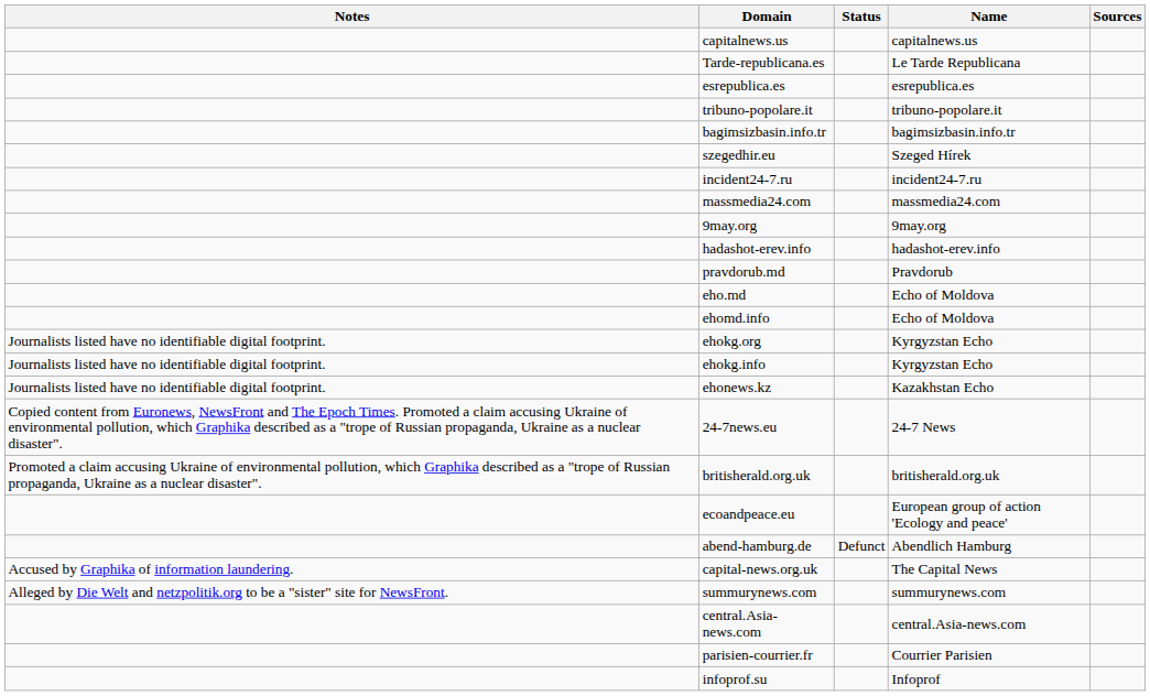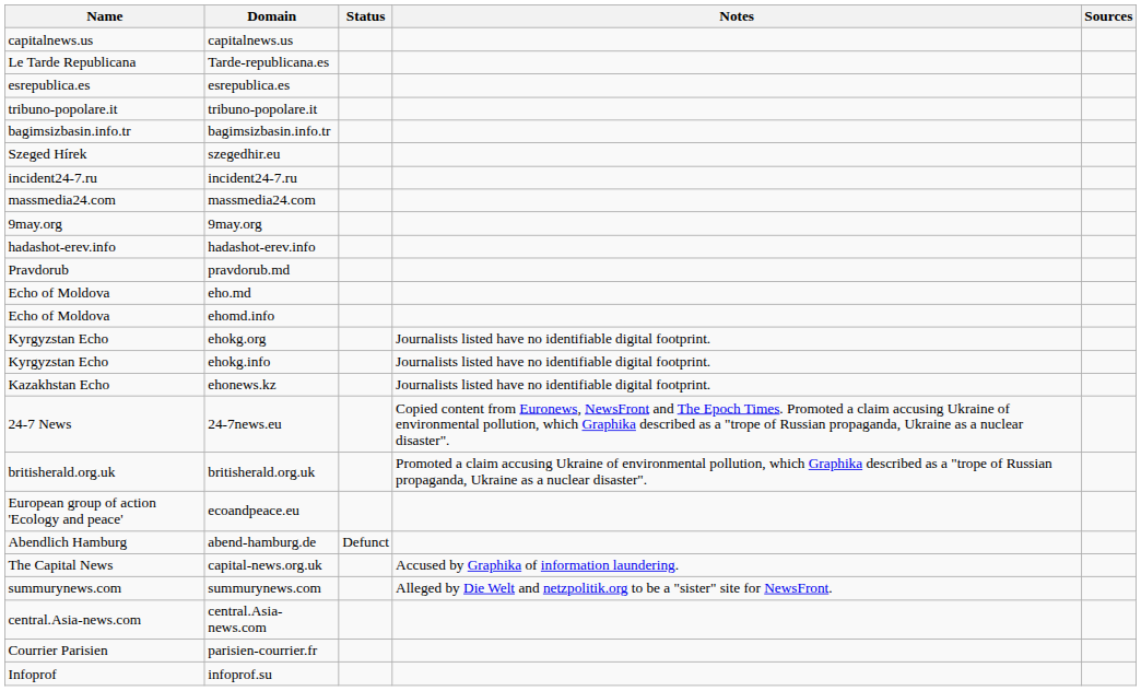columns swapped: Name <-> Notes
